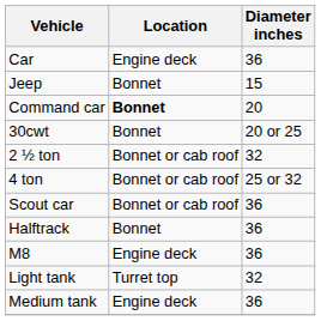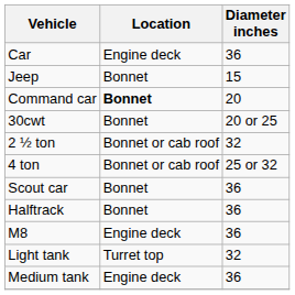Scout car | Location: Bonnet or cab roof -> Bonnet
